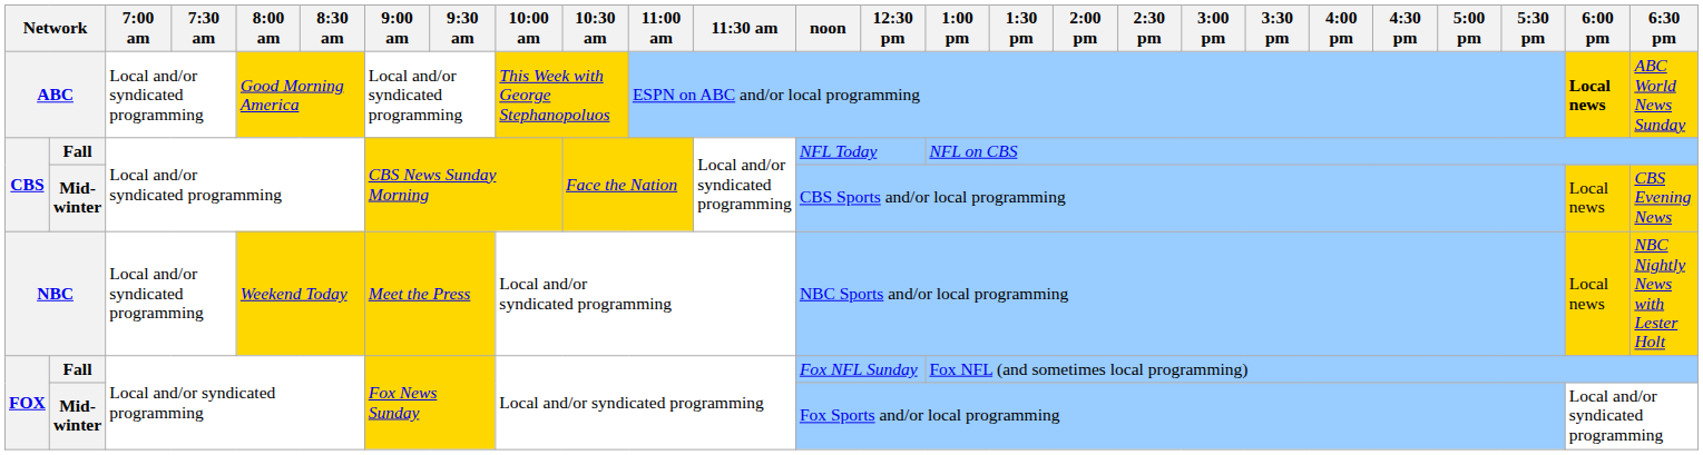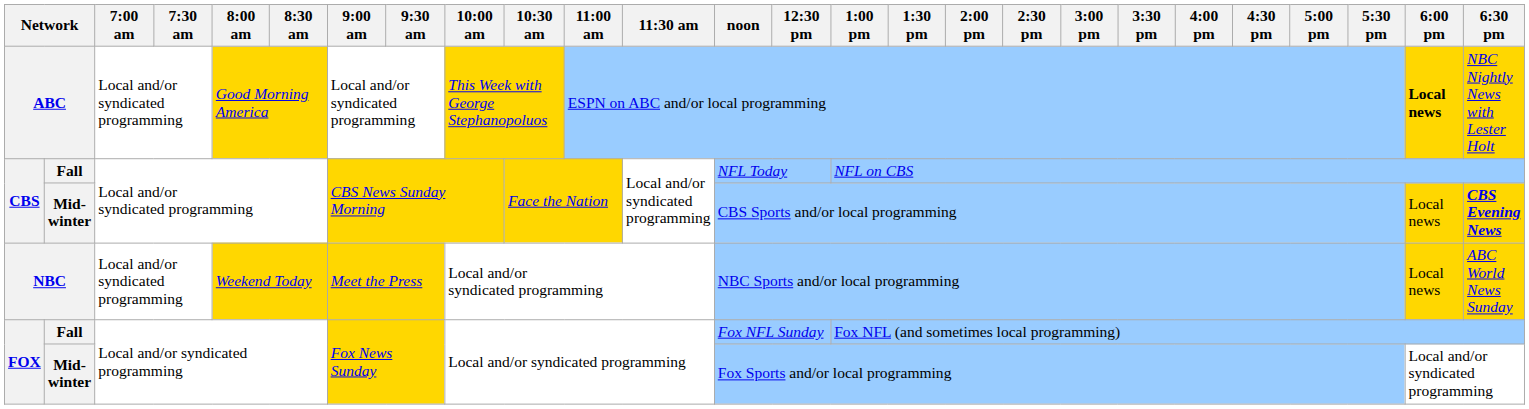ABC | 6:30 pm: ABC World News Sunday -> NBC Nightly News with Lester Holt
CBS / Mid-winter | 6:30 pm: normal -> bold
NBC | 6:30 pm: NBC Nightly News with Lester Holt -> ABC World News Sunday
